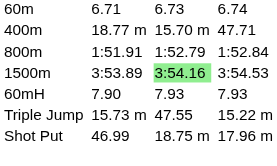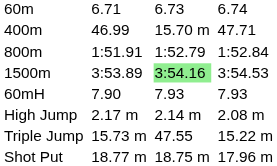400m | column 3: 18.77 m -> 46.99
+ row: High Jump | 2.17 m | 2.14 m | 2.08 m
Shot Put | column 3: 46.99 -> 18.77 m
